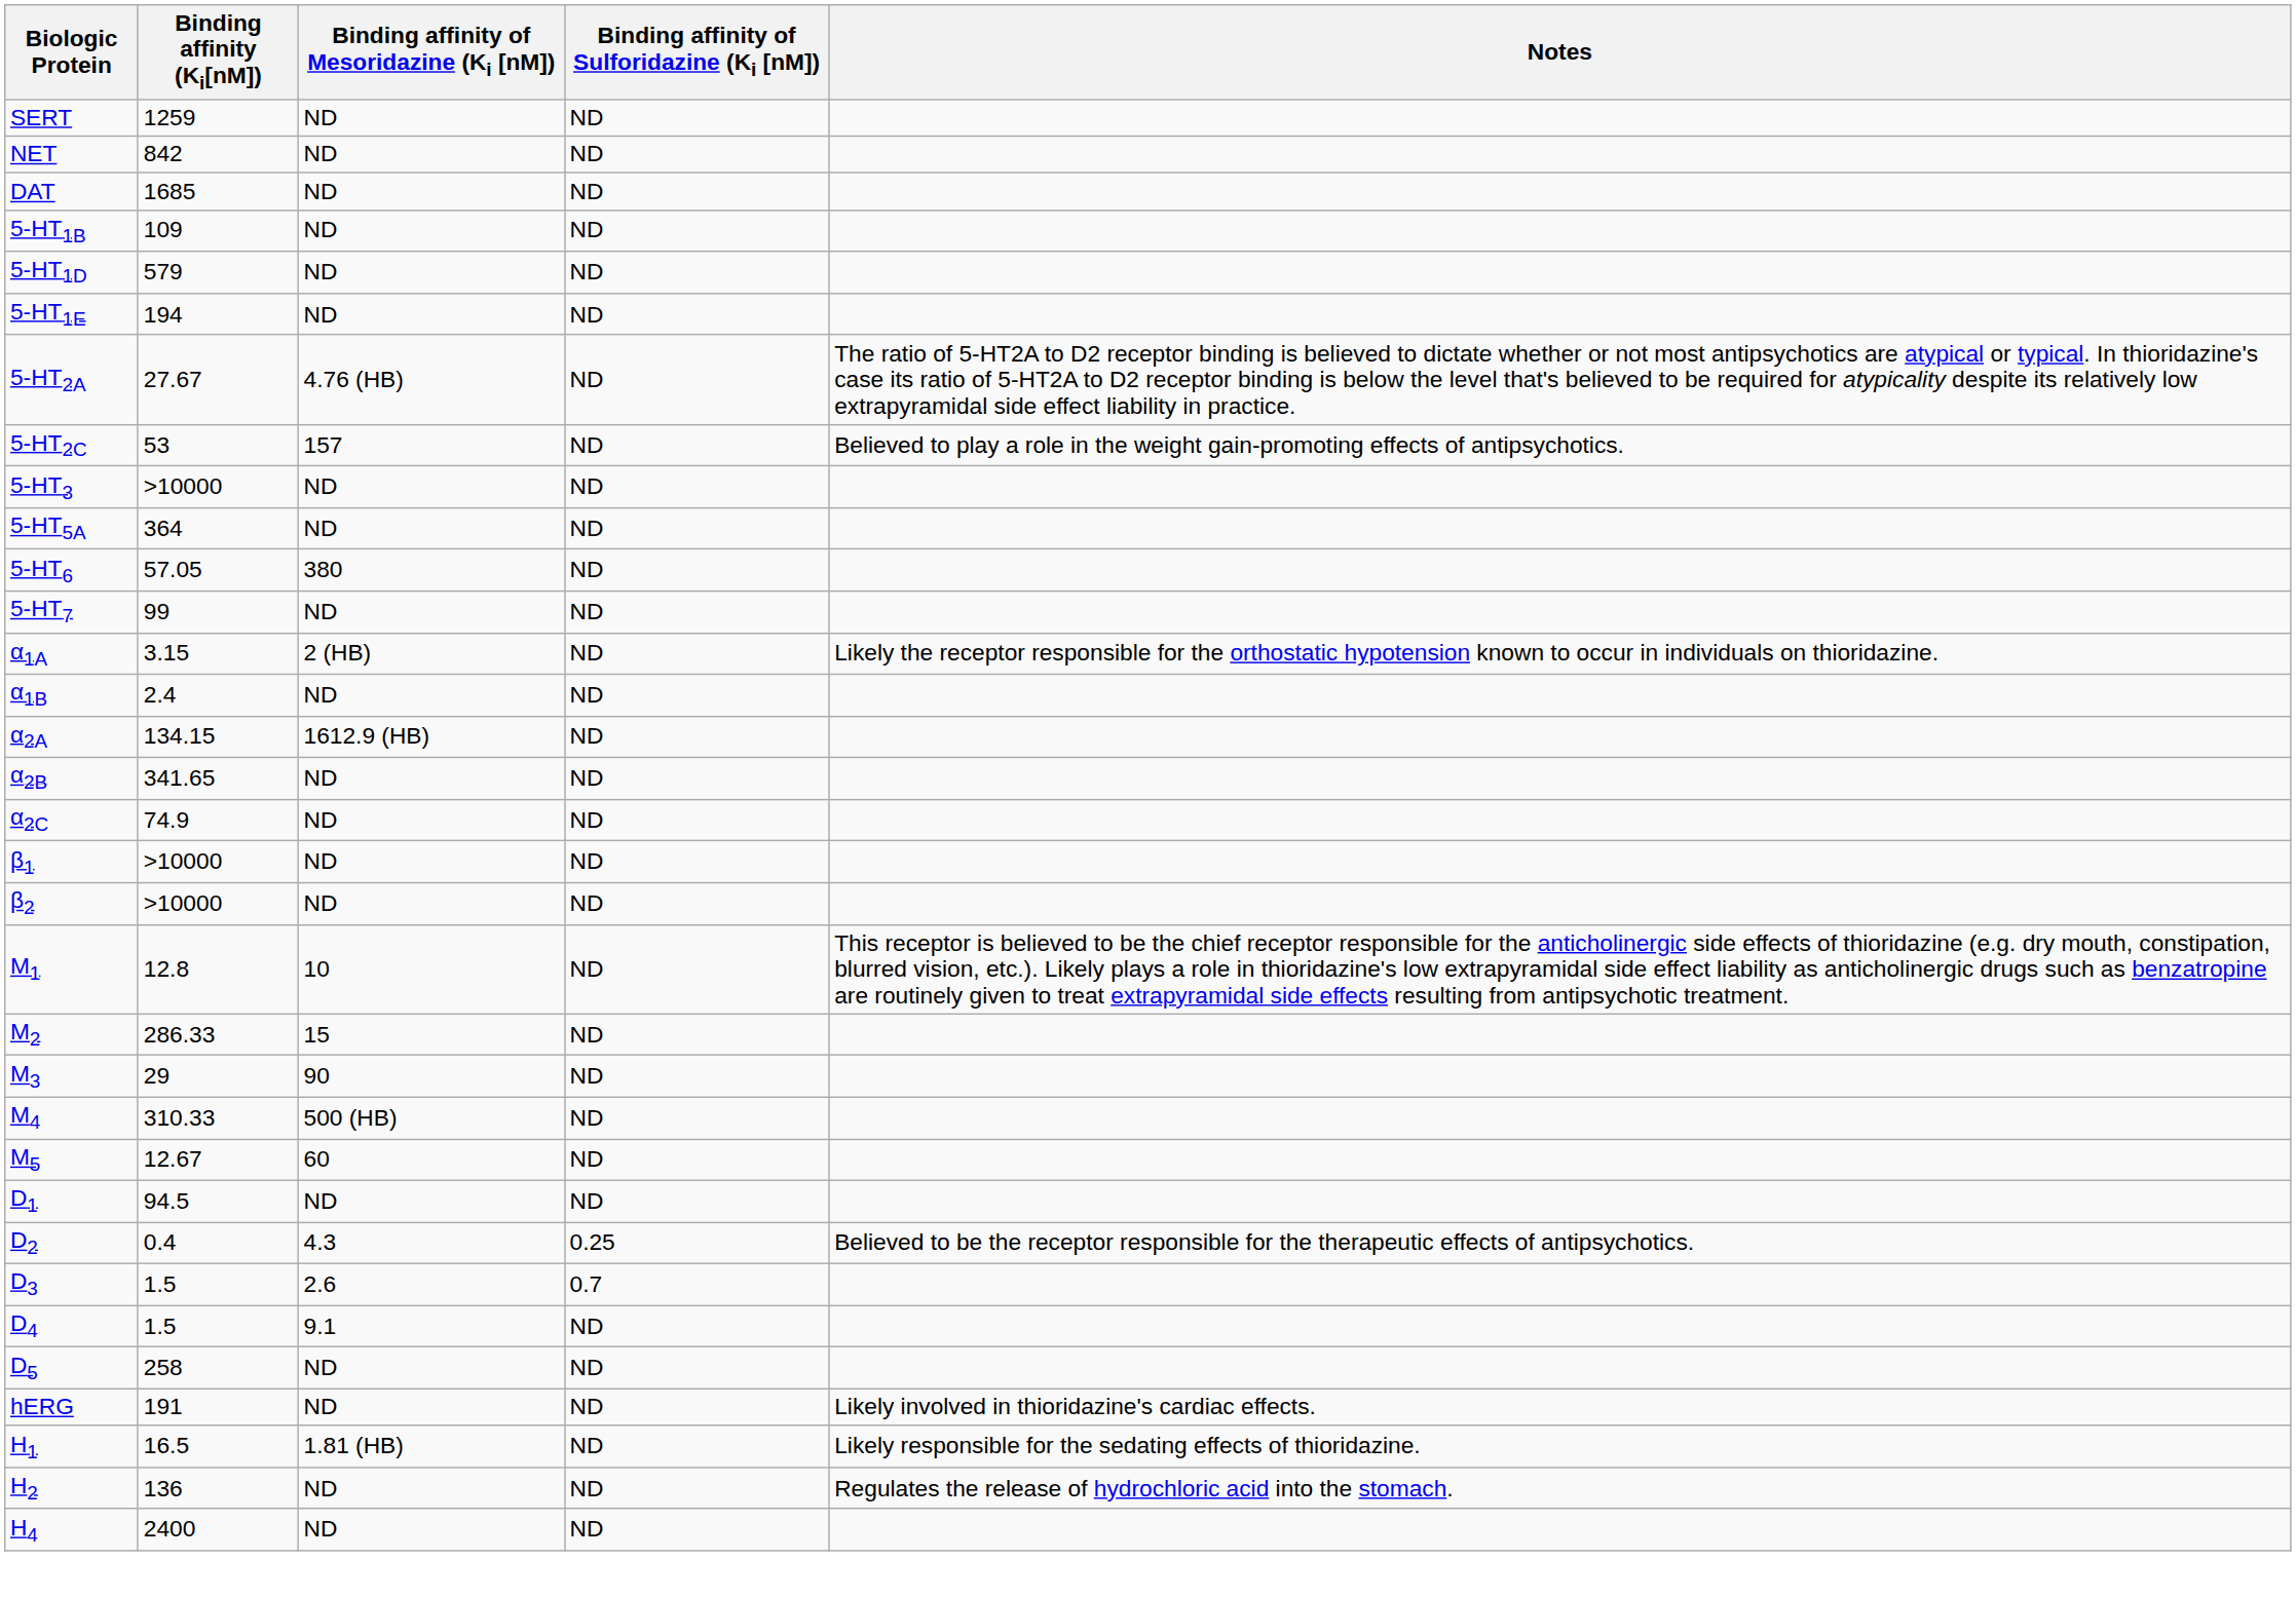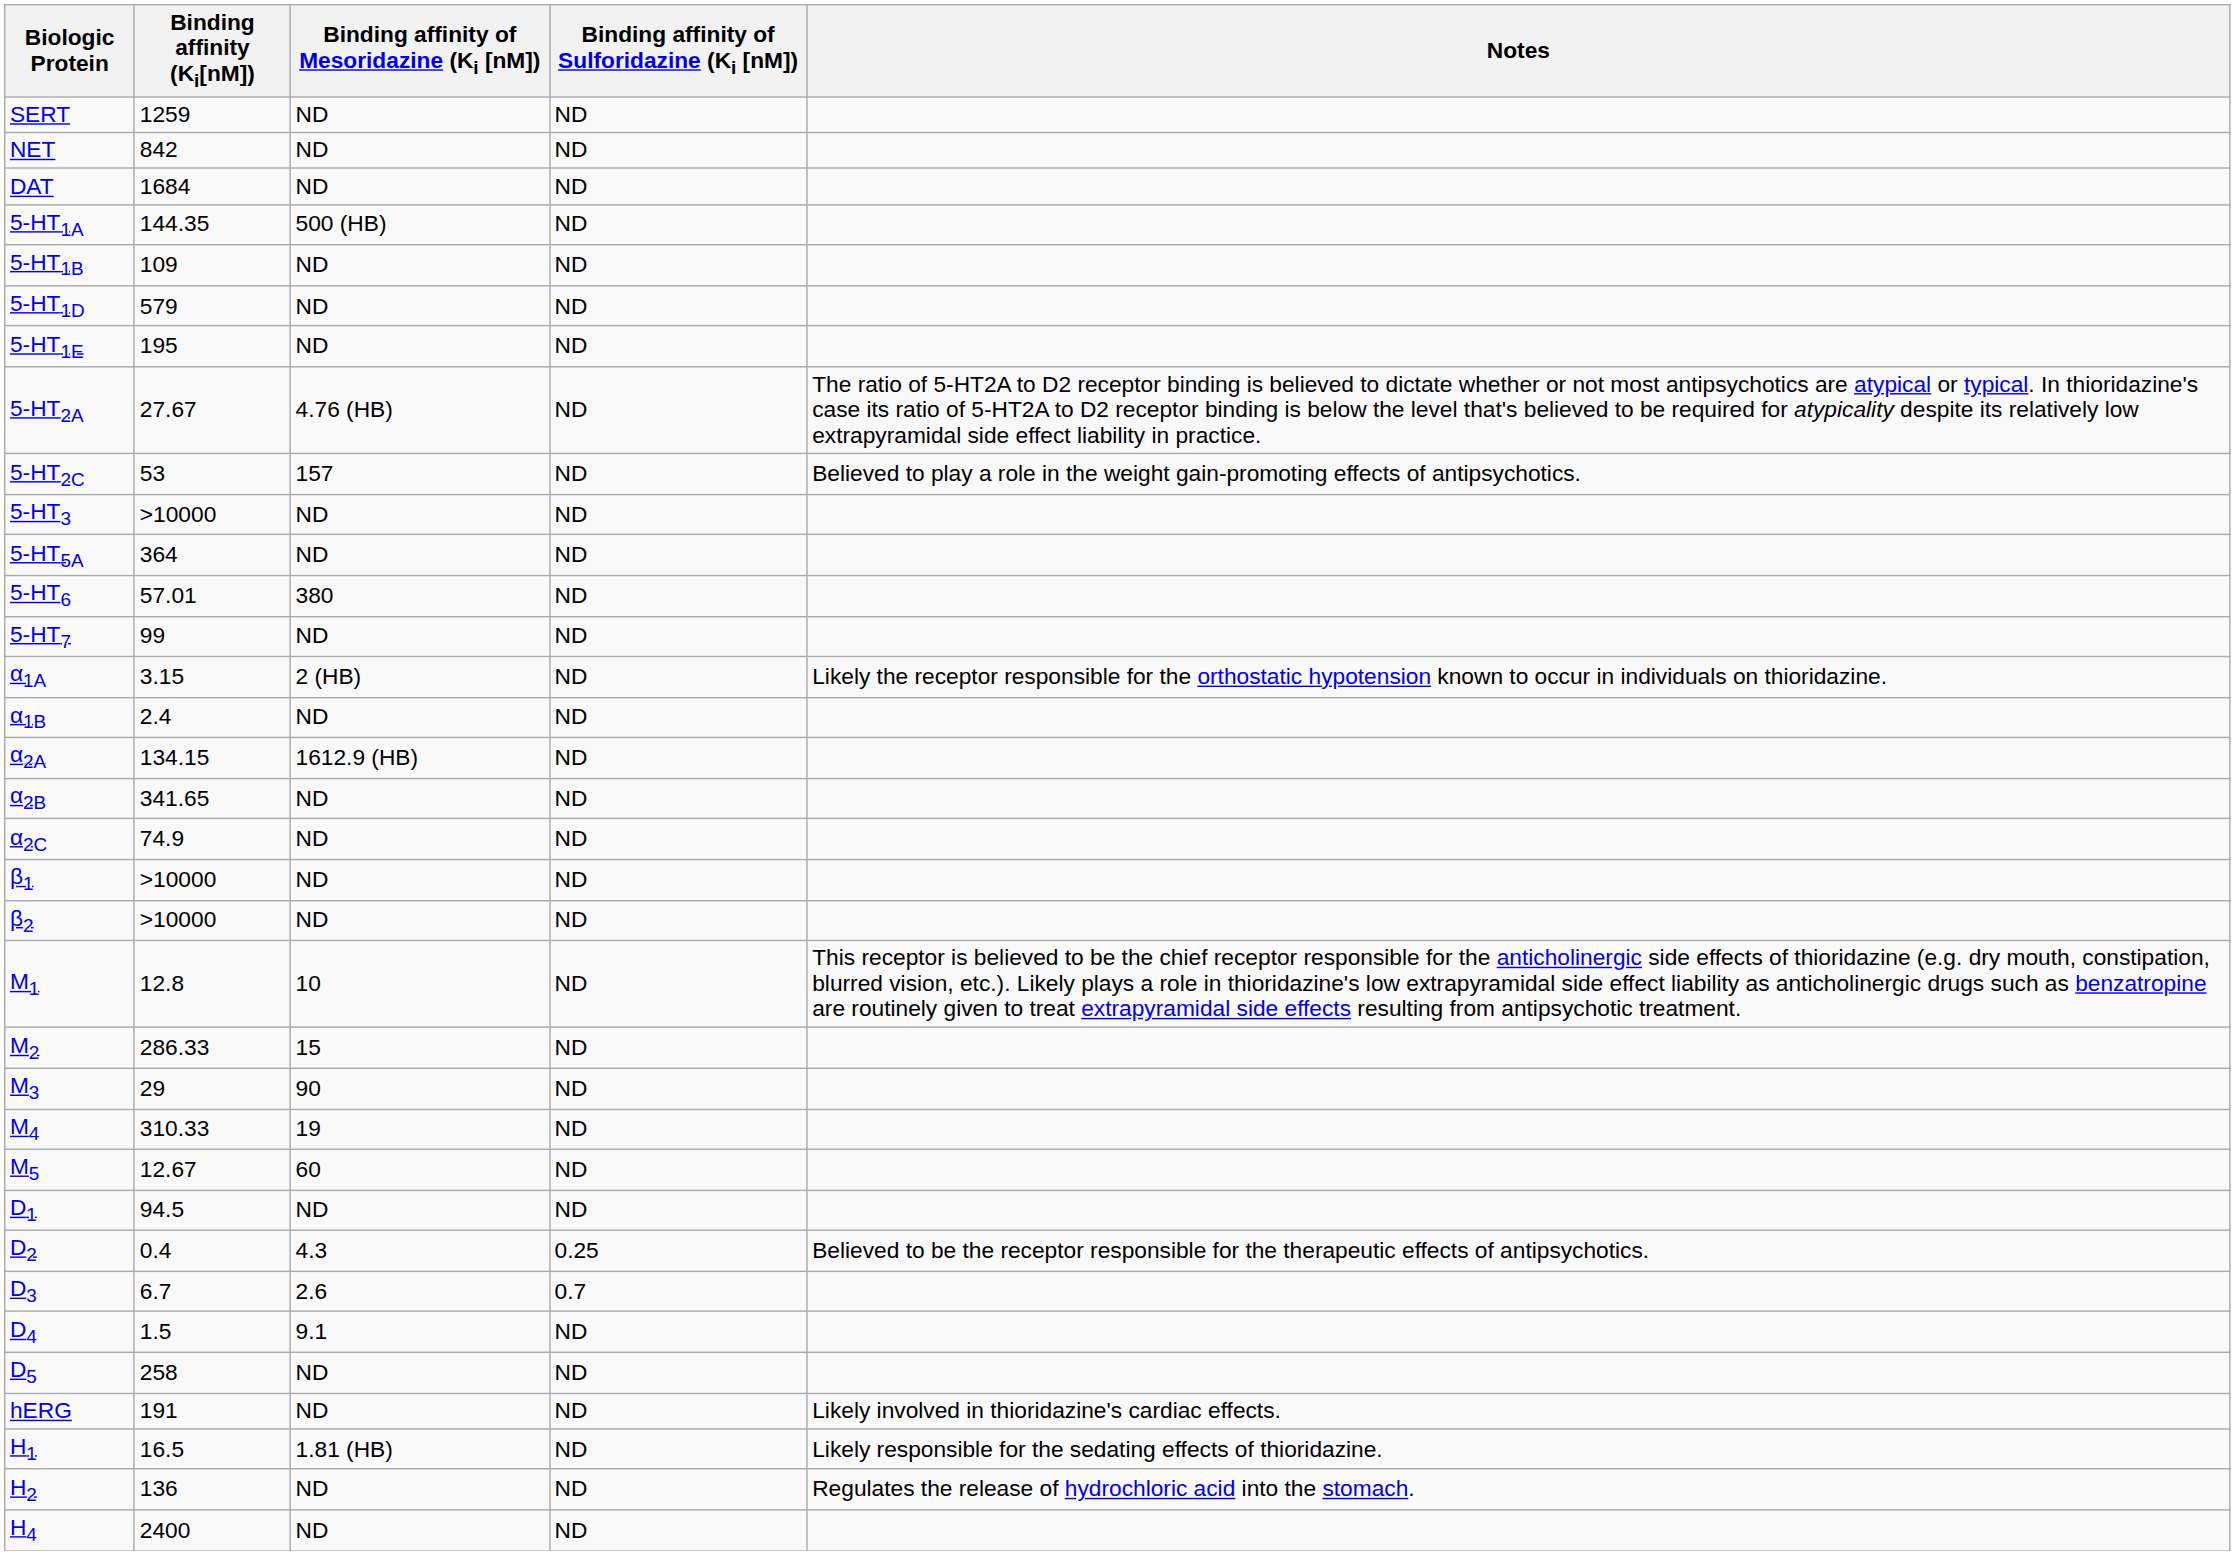DAT | Binding affinity (Ki[nM]): 1685 -> 1684
+ row: 5-HT1A | 144.35 | 500 (HB) | ND
5-HT1E | Binding affinity (Ki[nM]): 194 -> 195
5-HT6 | Binding affinity (Ki[nM]): 57.05 -> 57.01
M4 | Binding affinity of Mesoridazine (Ki [nM]): 500 (HB) -> 19
D3 | Binding affinity (Ki[nM]): 1.5 -> 6.7
